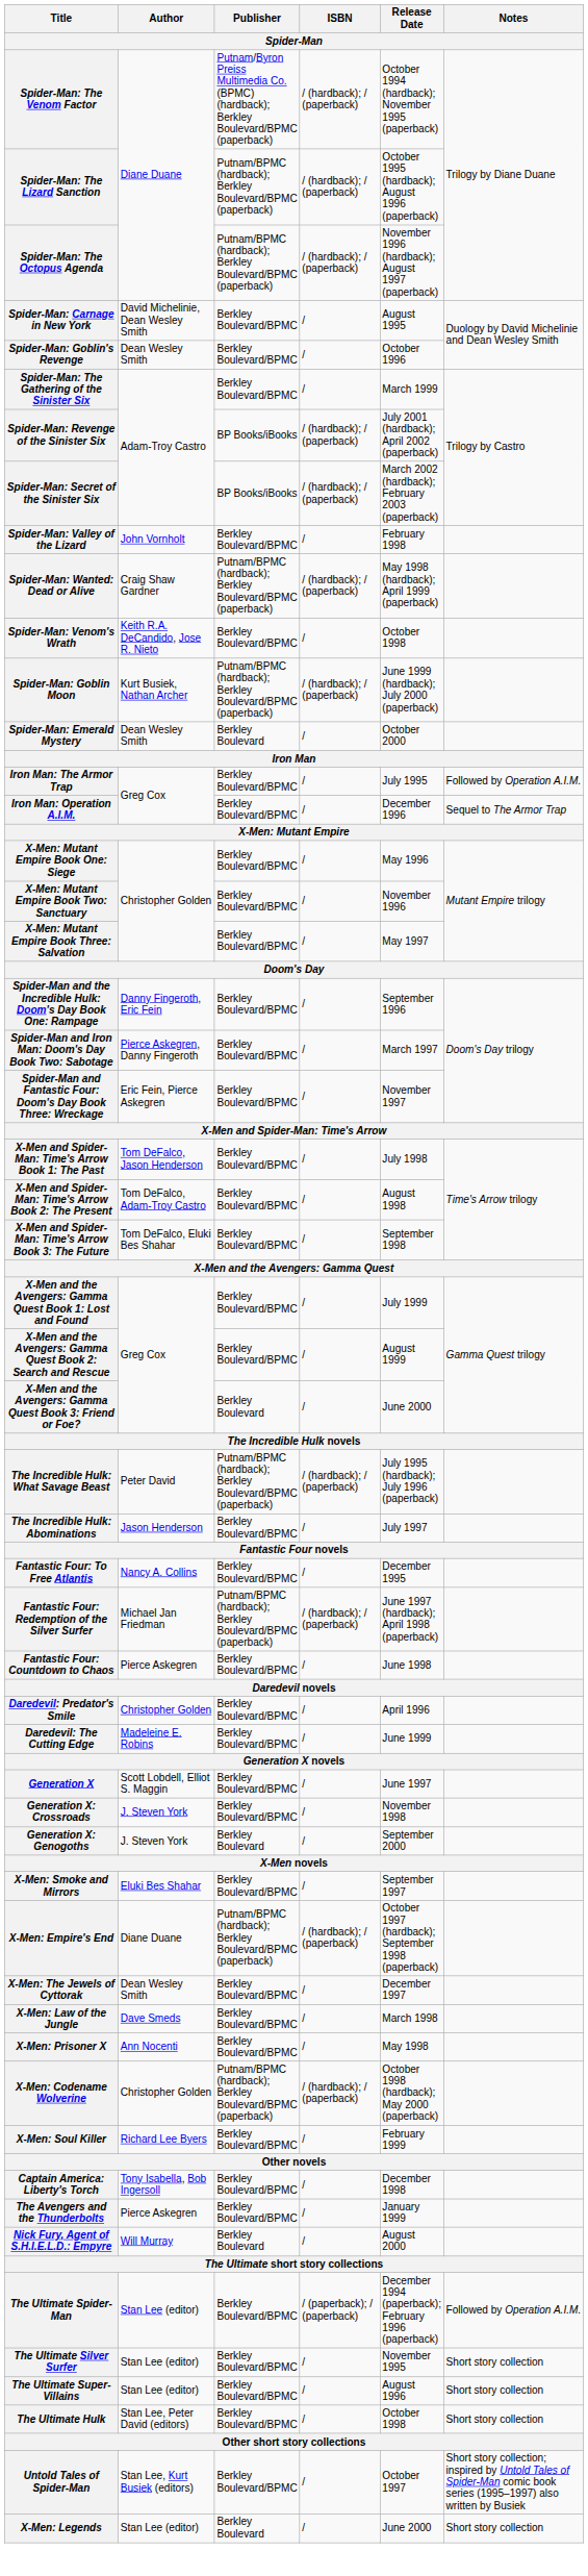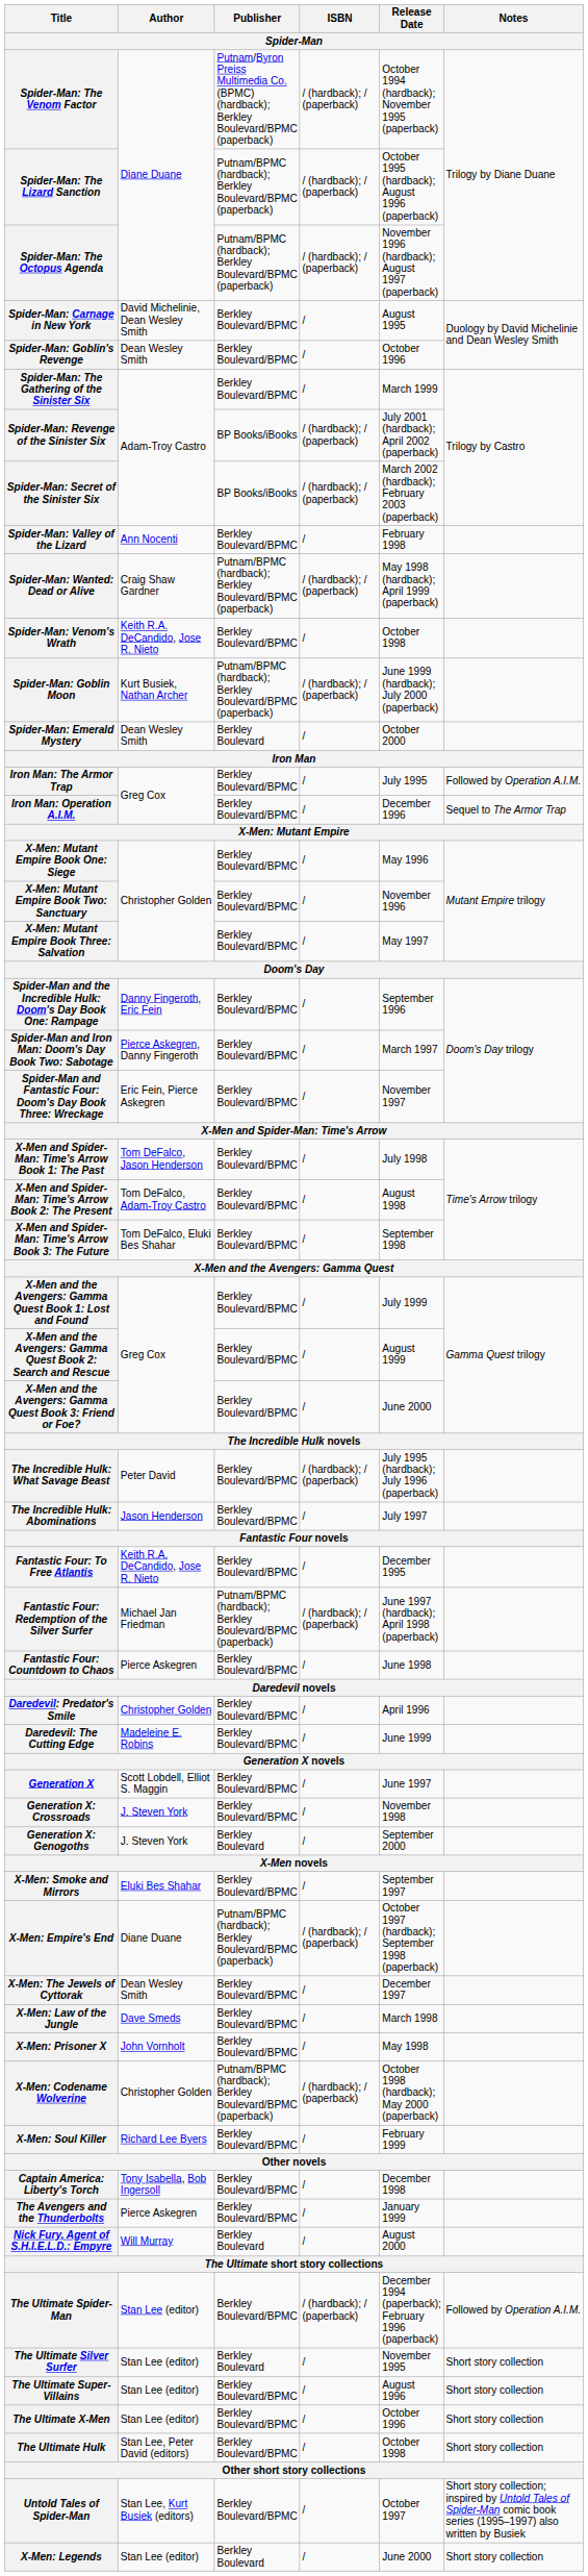Spider-Man: Valley of the Lizard | Author: John Vornholt -> Ann Nocenti
X-Men and the Avengers: Gamma Quest Book 3: Friend or Foe? | Publisher: Berkley Boulevard -> Berkley Boulevard/BPMC
The Incredible Hulk: What Savage Beast | Publisher: Putnam/BPMC (hardback); Berkley Boulevard/BPMC (paperback) -> Berkley Boulevard/BPMC
Fantastic Four: To Free Atlantis | Author: Nancy A. Collins -> Keith R.A. DeCandido, Jose R. Nieto
X-Men: Prisoner X | Author: Ann Nocenti -> John Vornholt
The Ultimate Spider-Man | ISBN: / (paperback); / (paperback) -> / (hardback); / (paperback)
The Ultimate Silver Surfer | Publisher: Berkley Boulevard/BPMC -> Berkley Boulevard
+ row: The Ultimate X-Men | Stan Lee (editor) | Berkley Boulevard/BPMC | / | October 1996 | Short story collection
